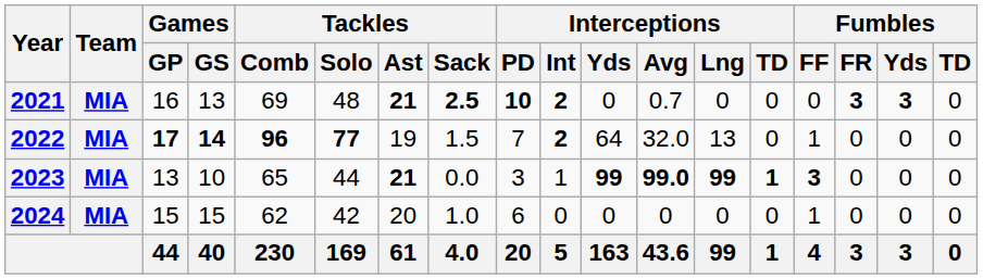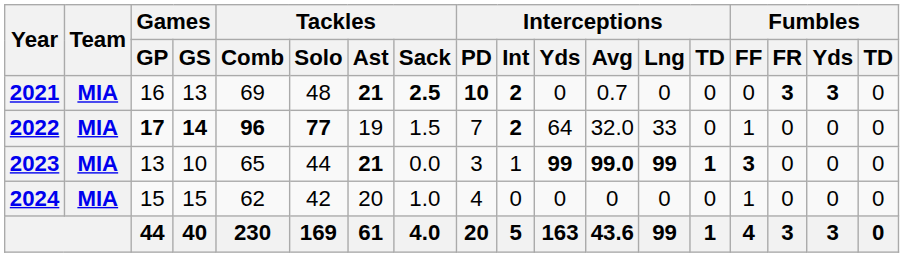2022 | Interceptions / Lng: 13 -> 33
2024 | Interceptions / PD: 6 -> 4
